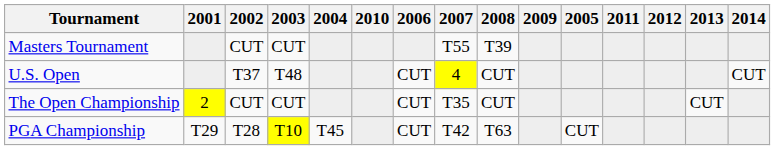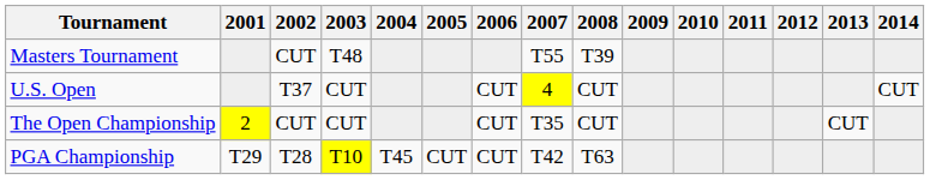columns swapped: 2005 <-> 2010
Masters Tournament | 2003: CUT -> T48
U.S. Open | 2003: T48 -> CUT
